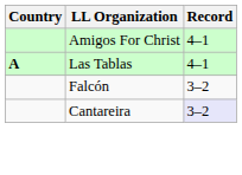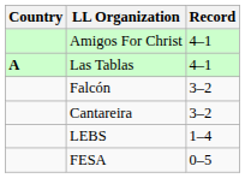Cantareira | Record: lavender background -> no background
+ row: LEBS | 1–4
+ row: FESA | 0–5
